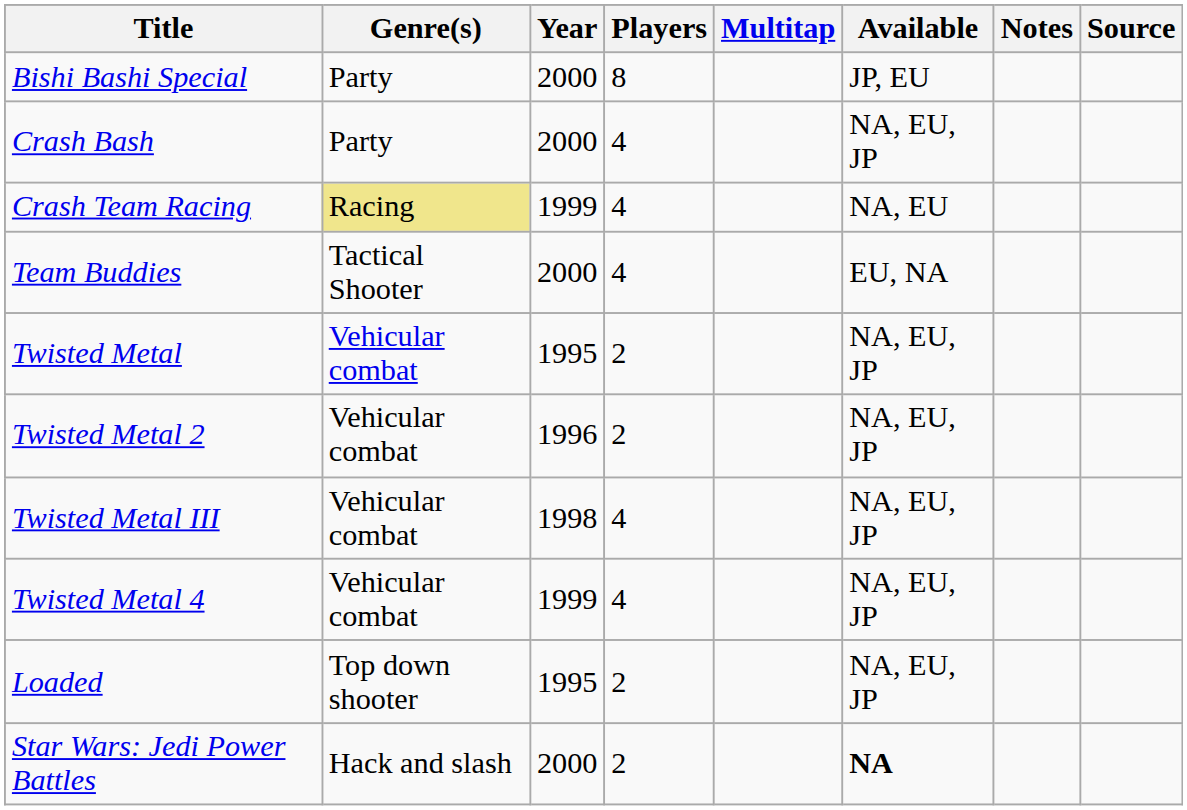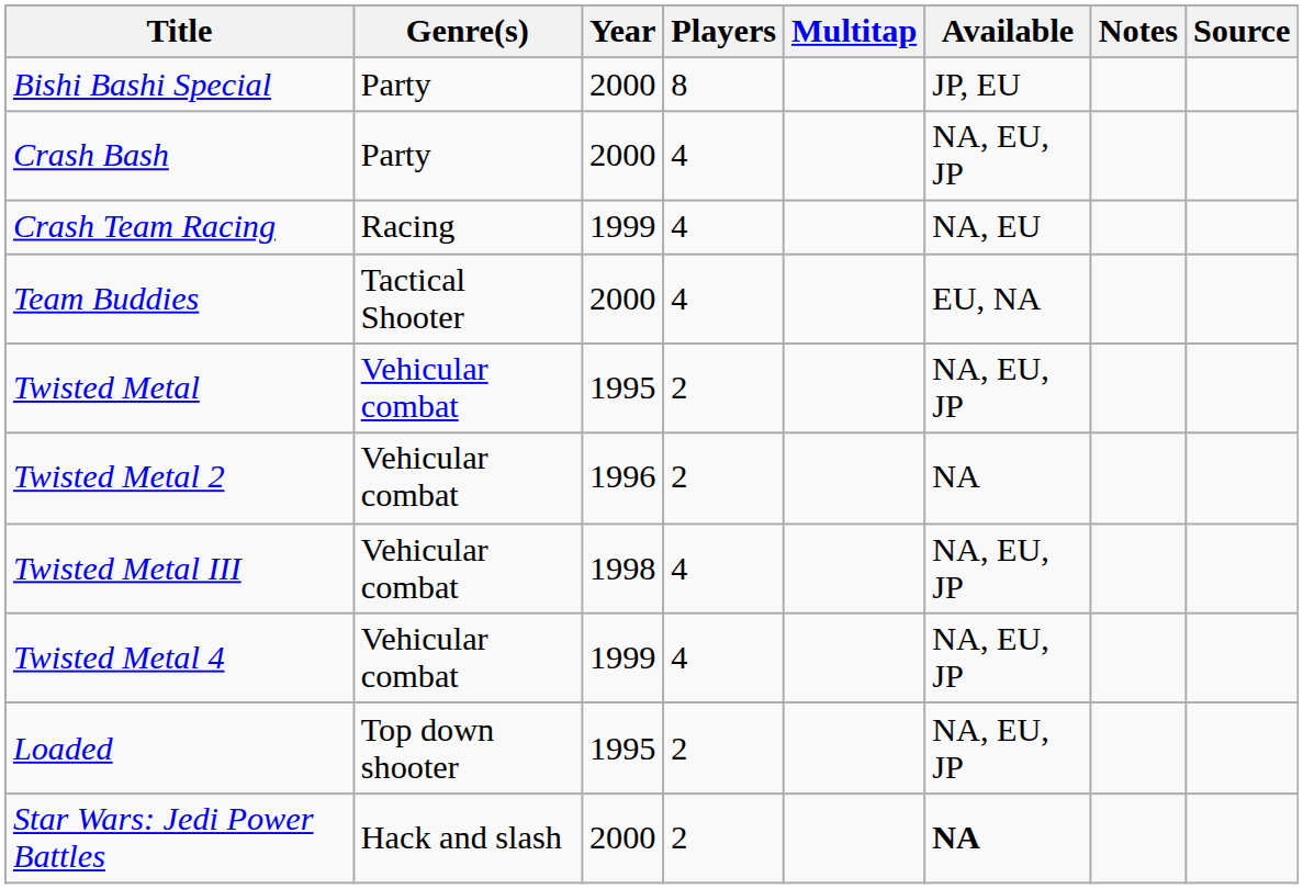Crash Team Racing | Genre(s): khaki background -> no background
Twisted Metal 2 | Available: NA, EU, JP -> NA
